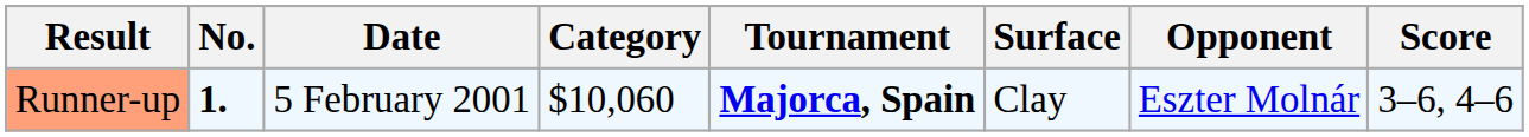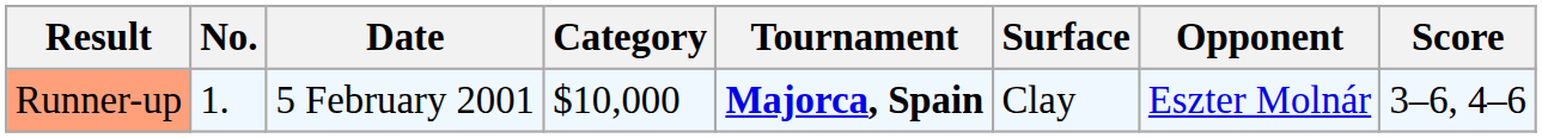Runner-up | No.: bold -> normal
Runner-up | Category: $10,060 -> $10,000
